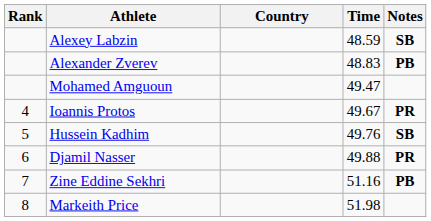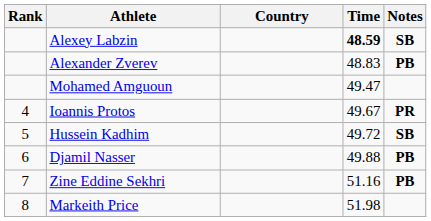Alexey Labzin | Time: normal -> bold
Hussein Kadhim | Time: 49.76 -> 49.72
Djamil Nasser | Notes: PR -> PB
